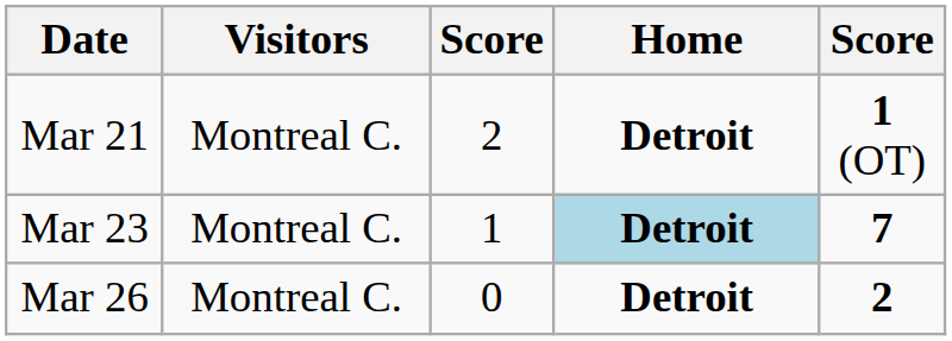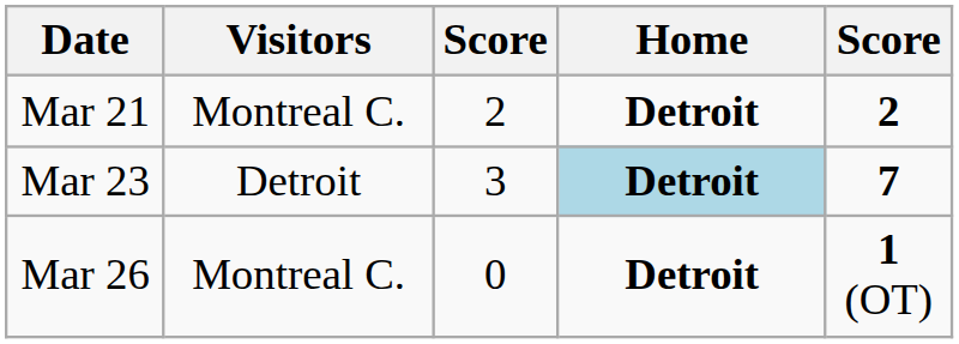Mar 21 | column 5: 1 (OT) -> 2
Mar 23 | Visitors: Montreal C. -> Detroit
Mar 23 | column 3: 1 -> 3
Mar 26 | column 5: 2 -> 1 (OT)
